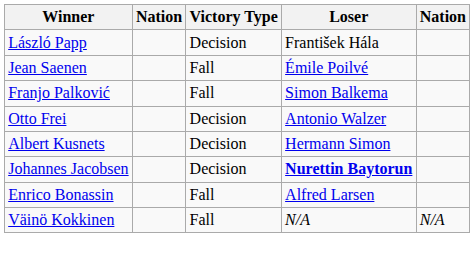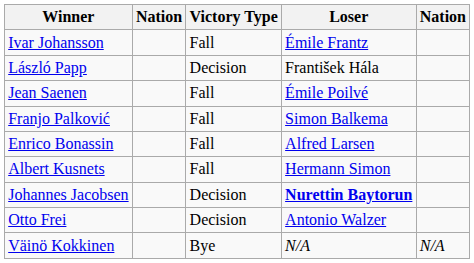+ row: Ivar Johansson | Fall | Émile Frantz
rows swapped: Enrico Bonassin <-> Otto Frei
Albert Kusnets | Victory Type: Decision -> Fall
Väinö Kokkinen | Victory Type: Fall -> Bye
